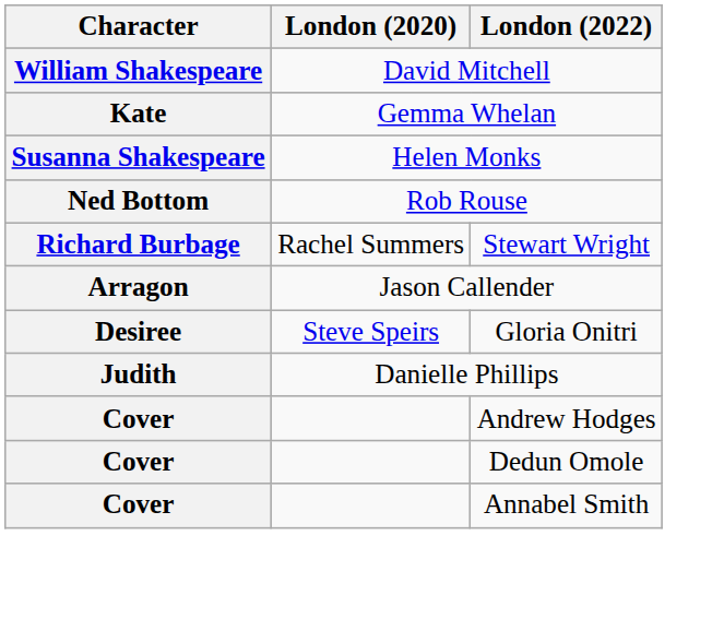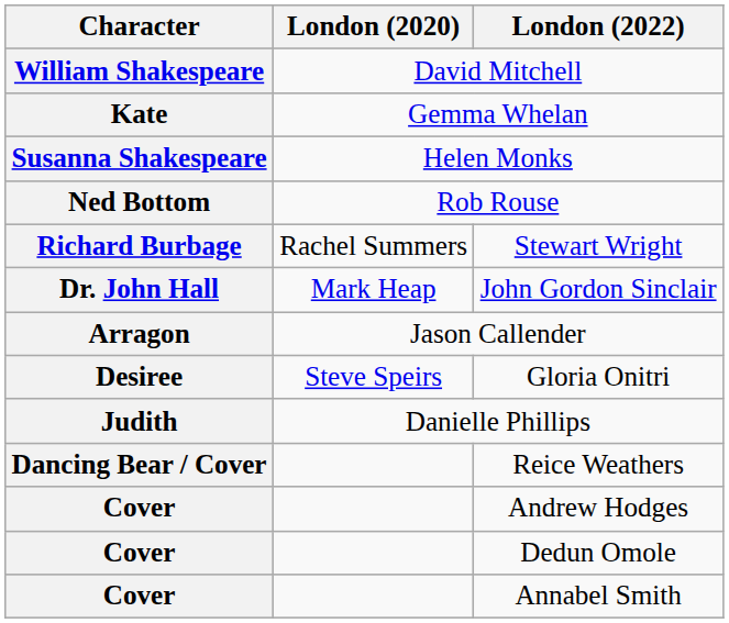+ row: Dr. John Hall | Mark Heap | John Gordon Sinclair
+ row: Dancing Bear / Cover | Reice Weathers
